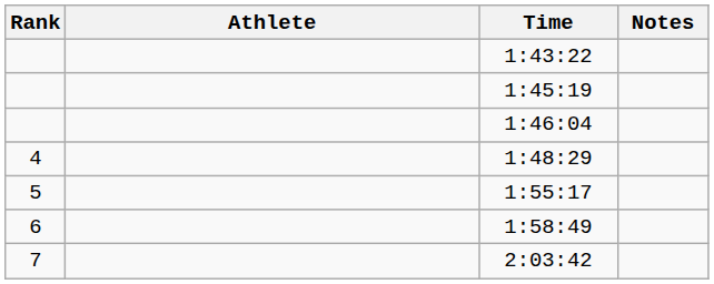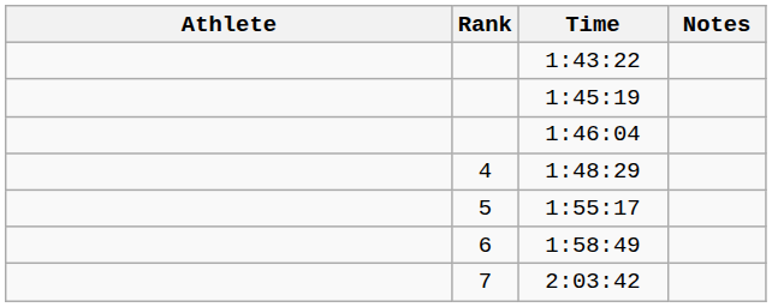columns swapped: Rank <-> Athlete
